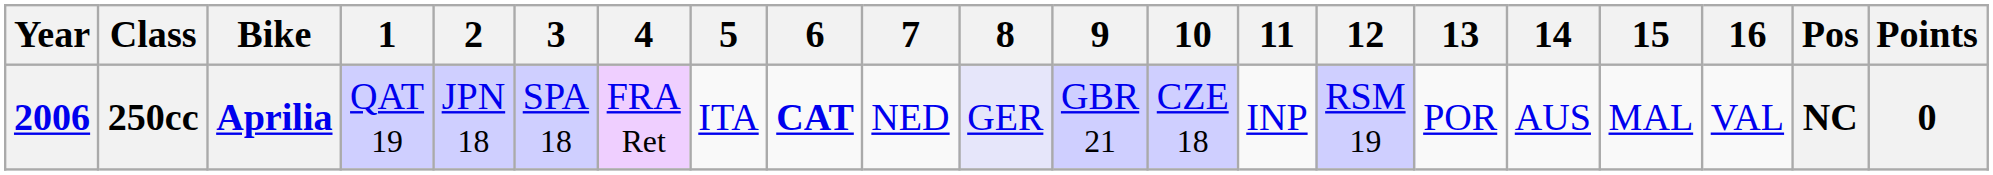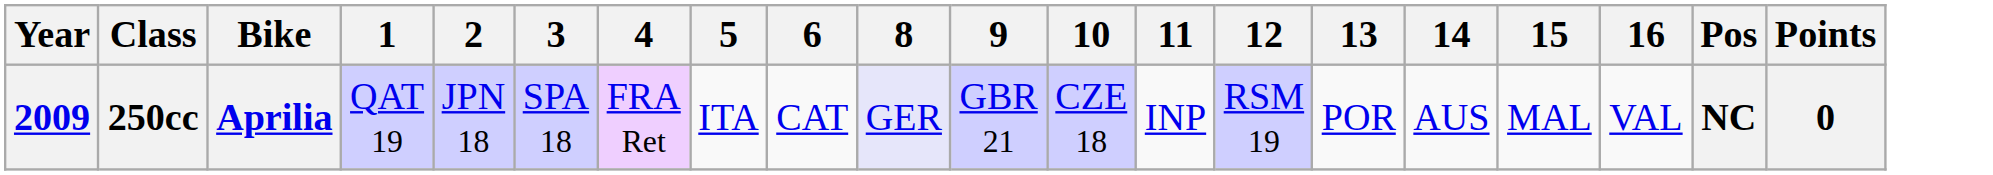- column: 7 | NED
250cc | Year: 2006 -> 2009
250cc | 6: bold -> normal
